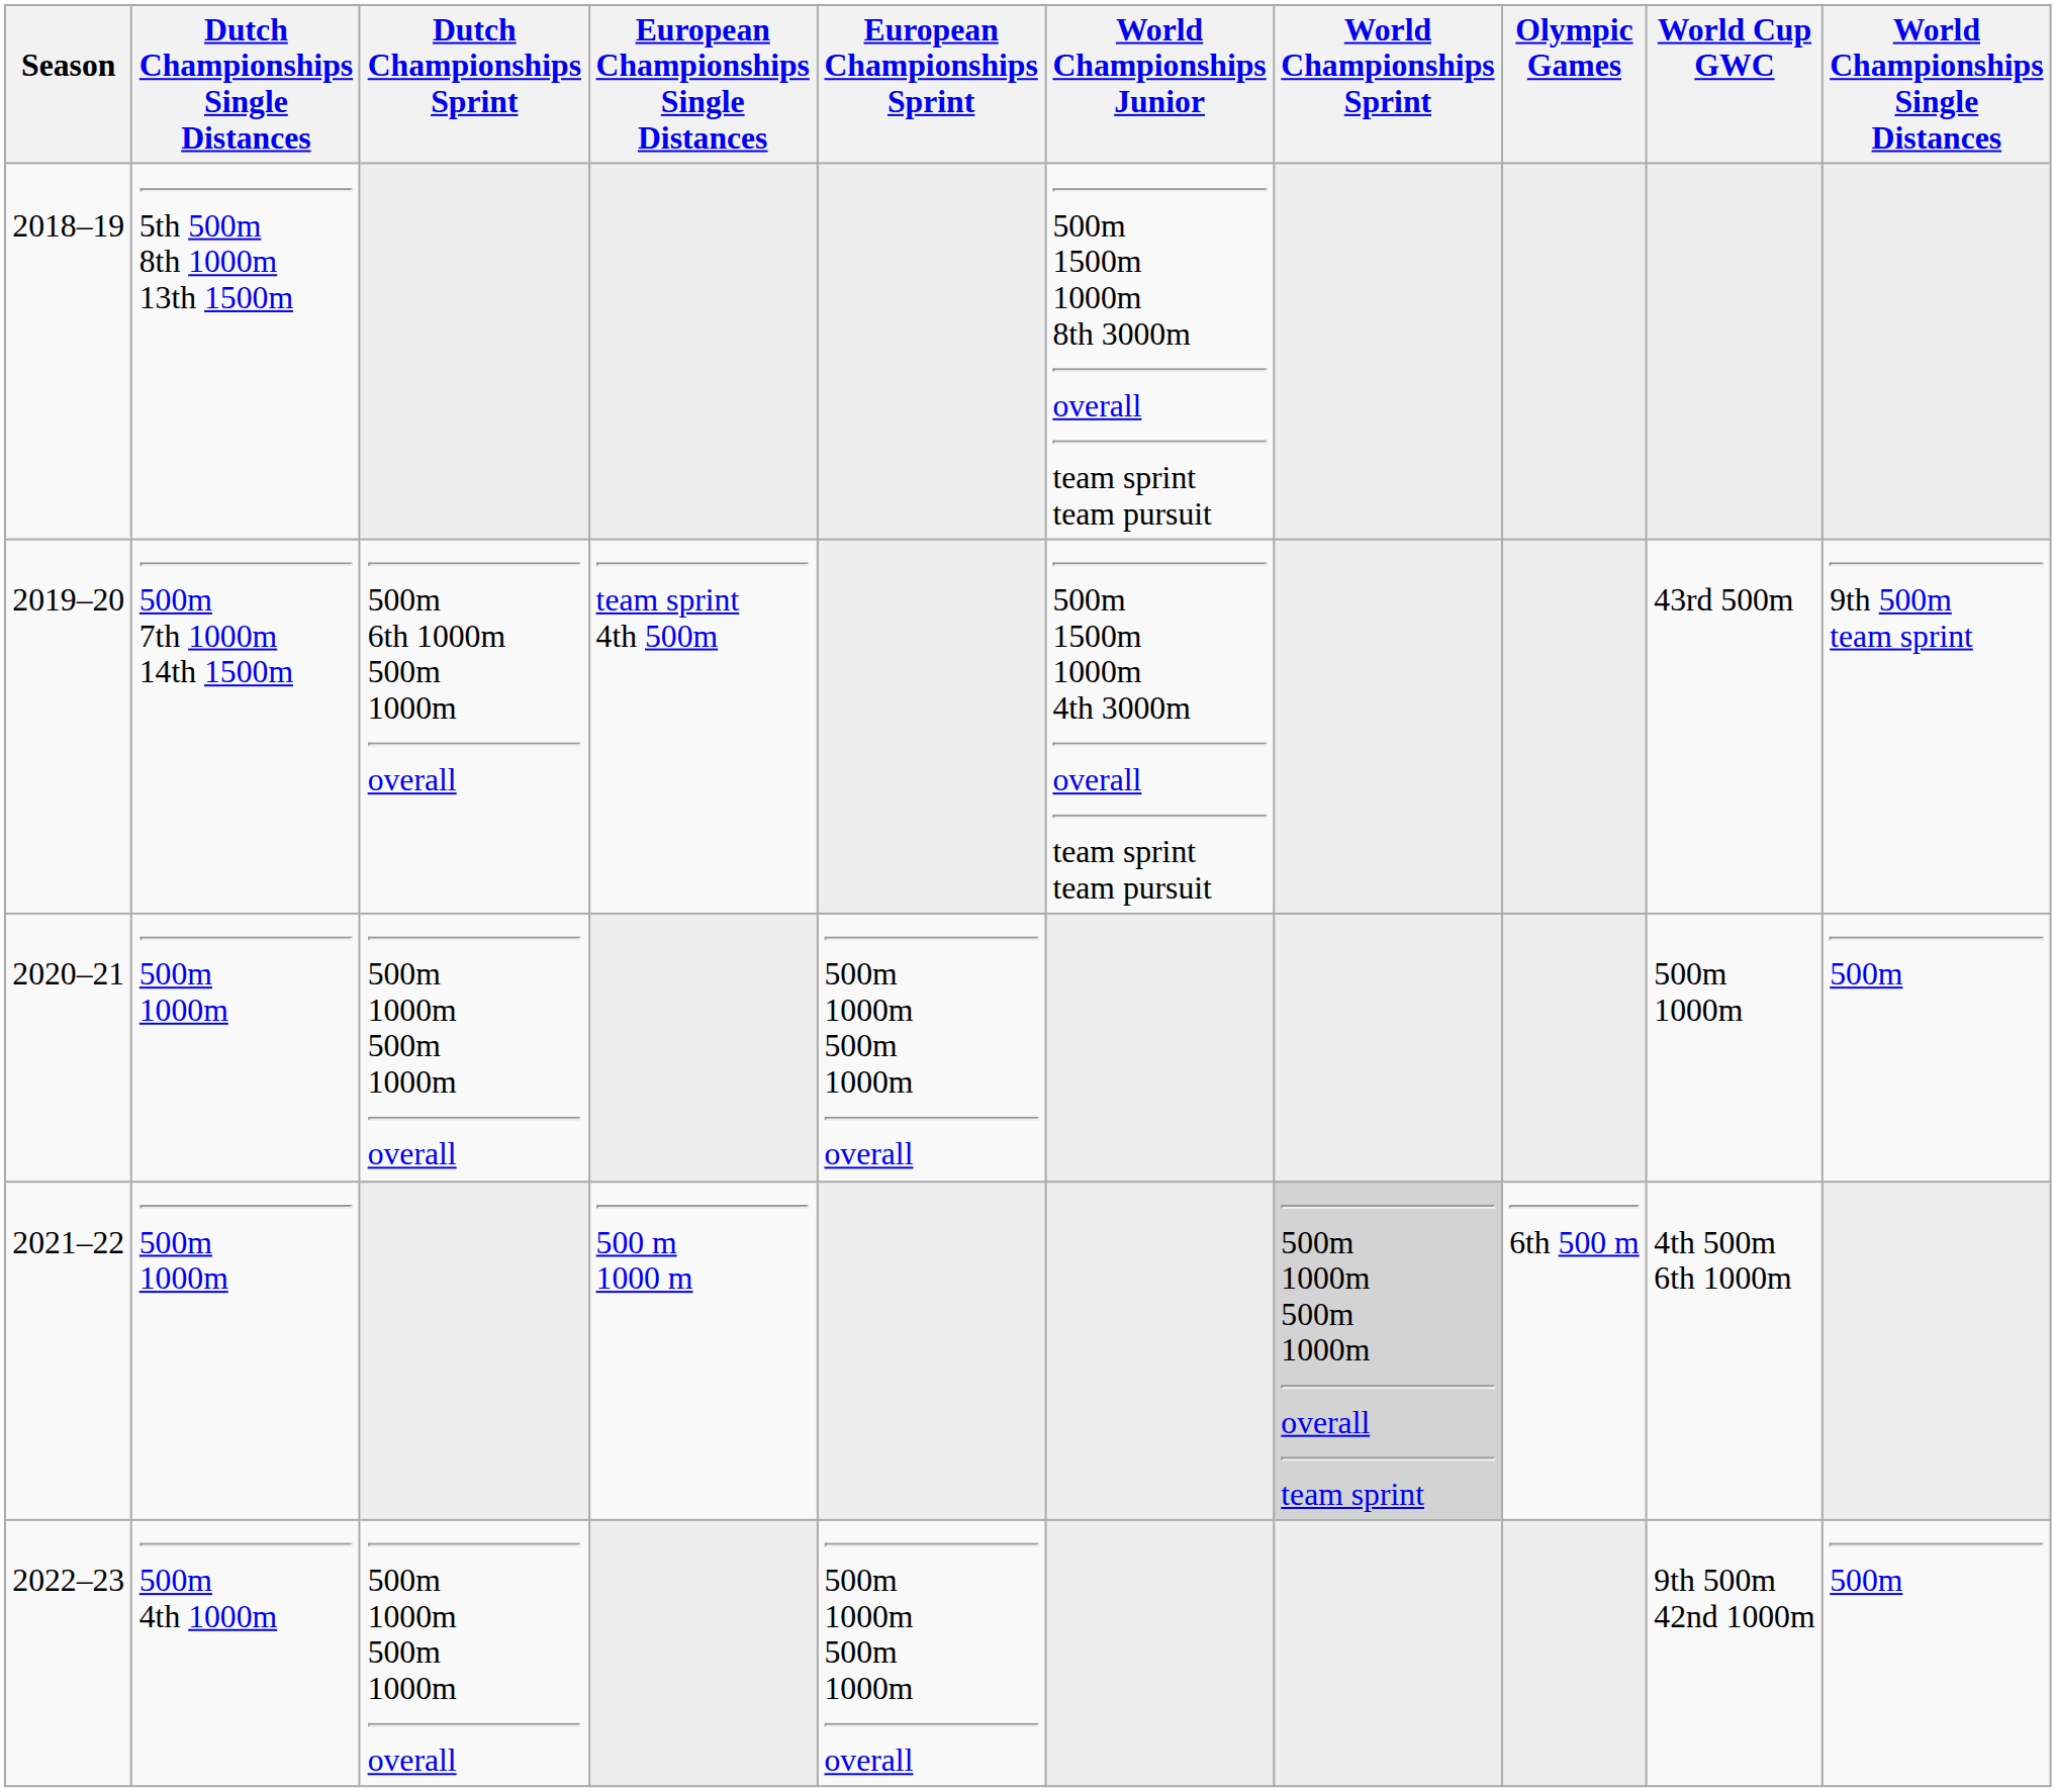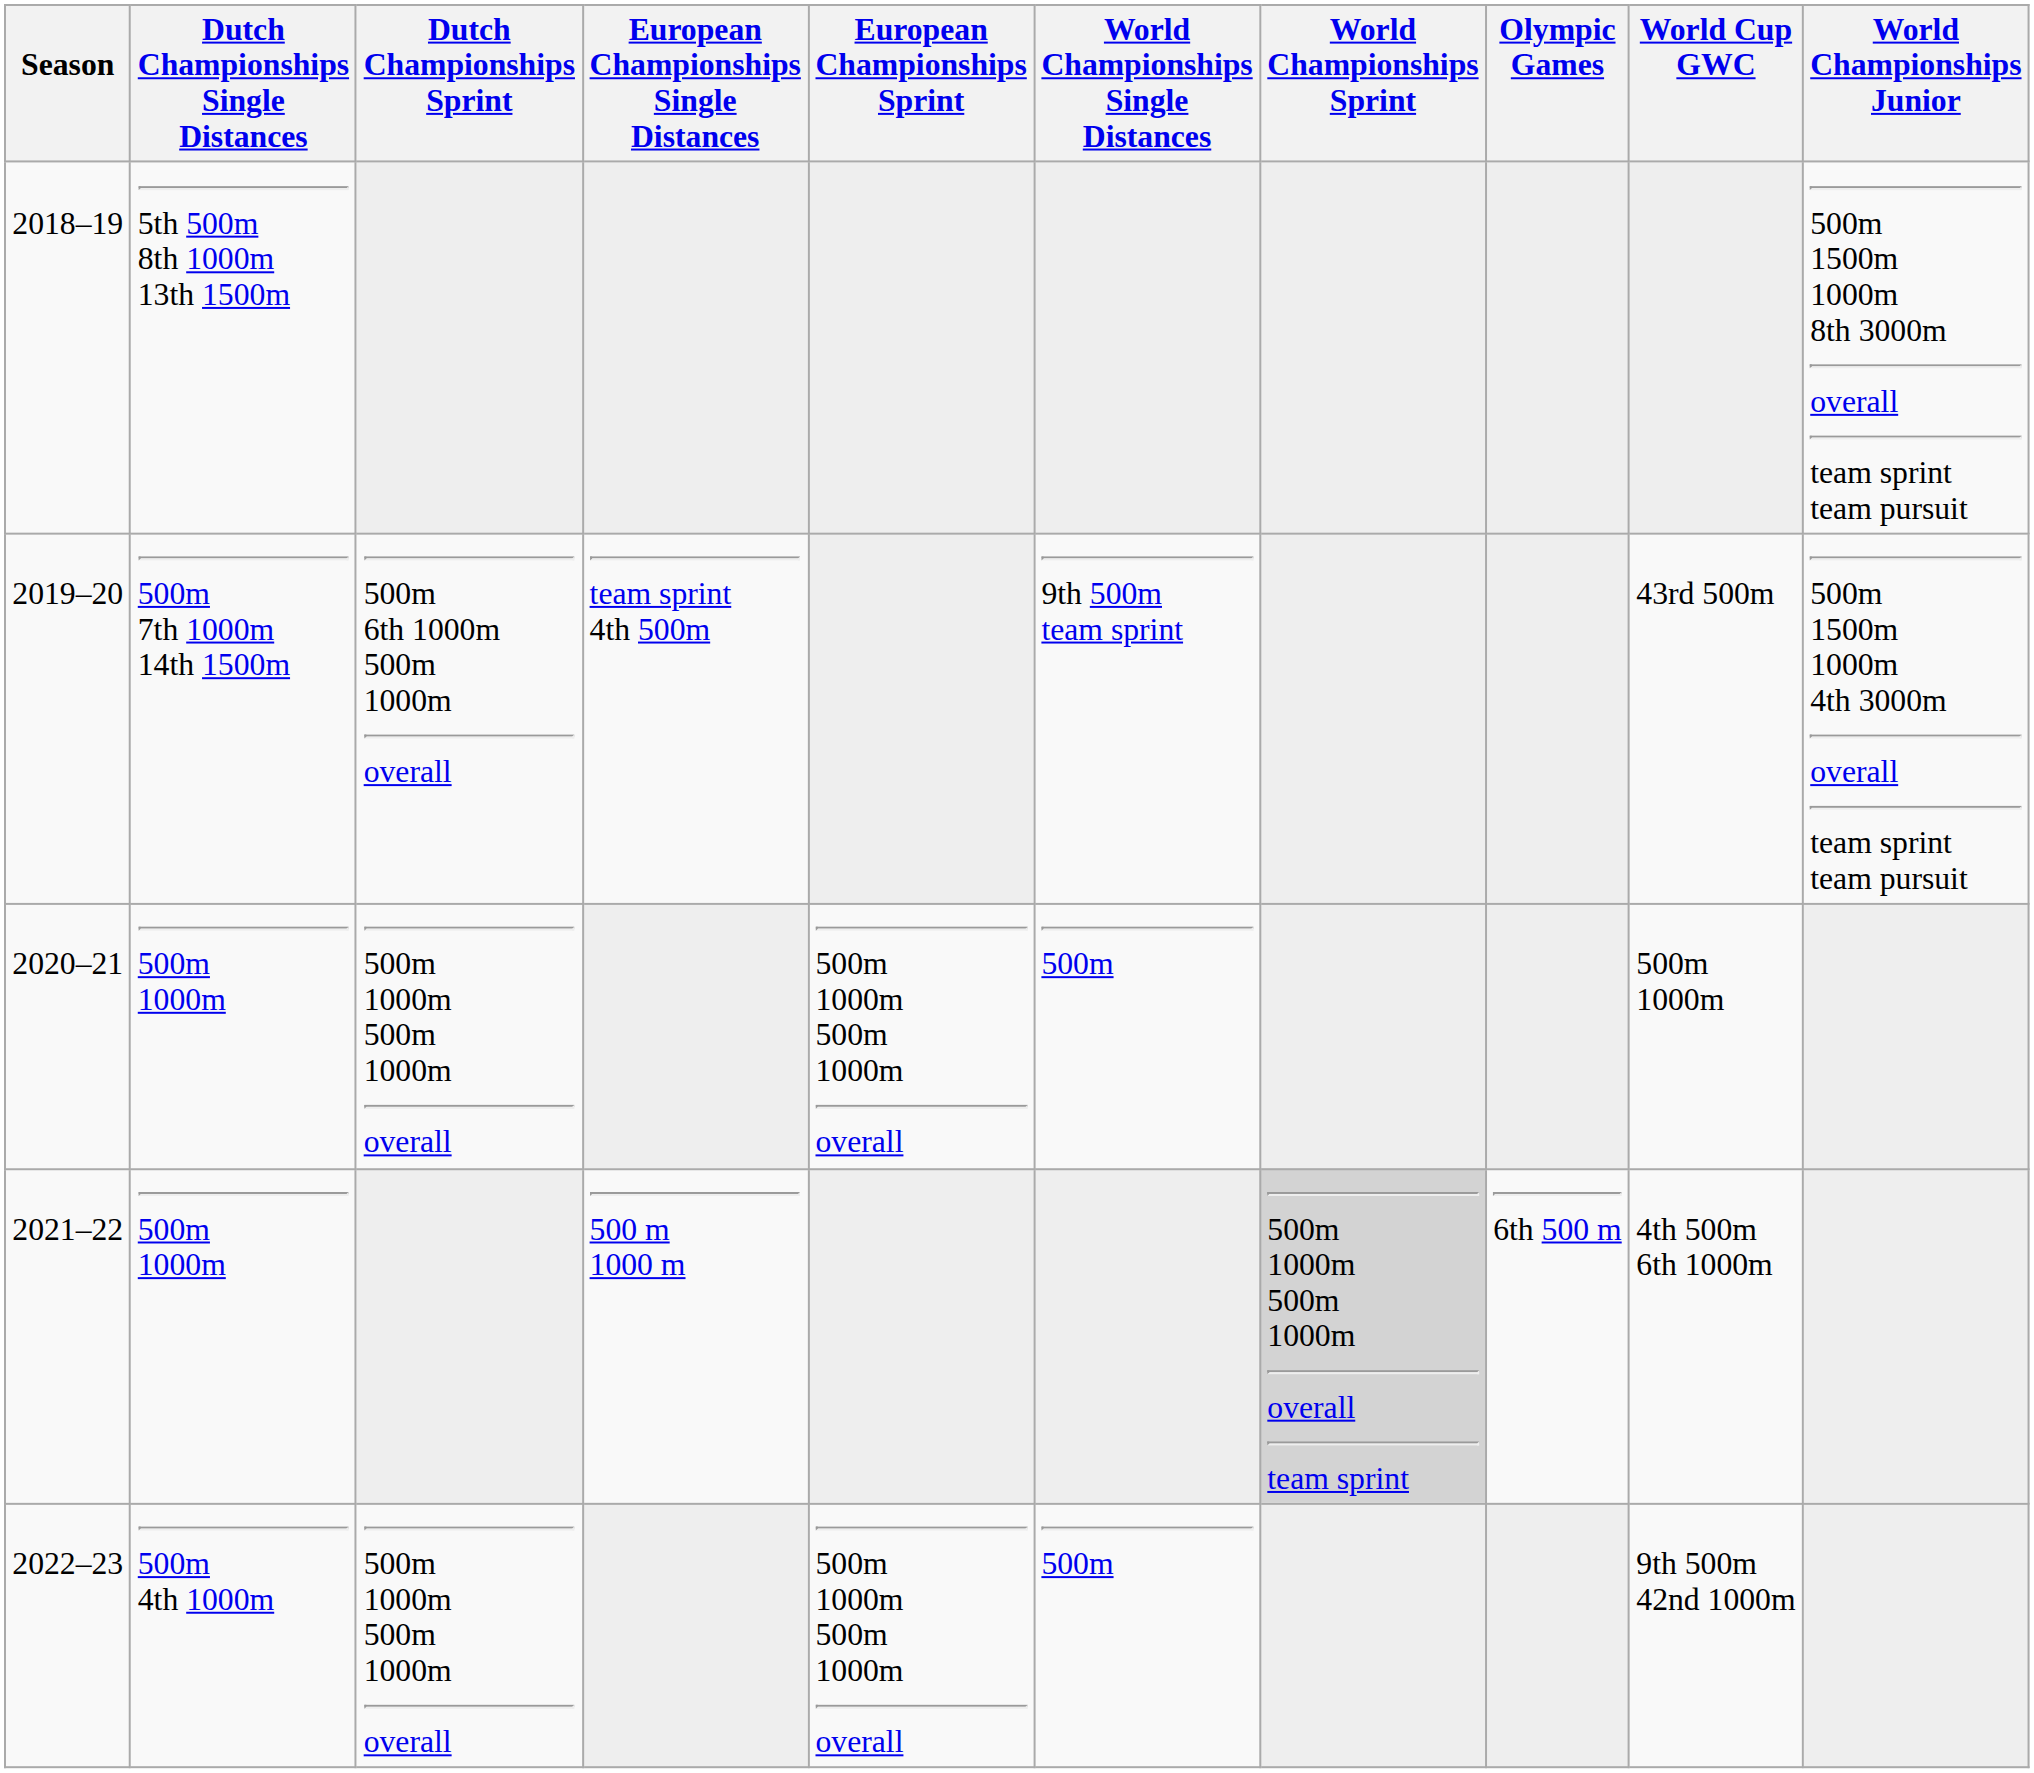columns swapped: World Championships Single Distances <-> World Championships Junior
